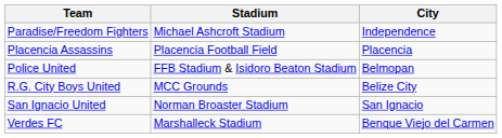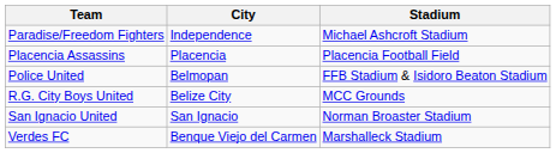columns swapped: City <-> Stadium
